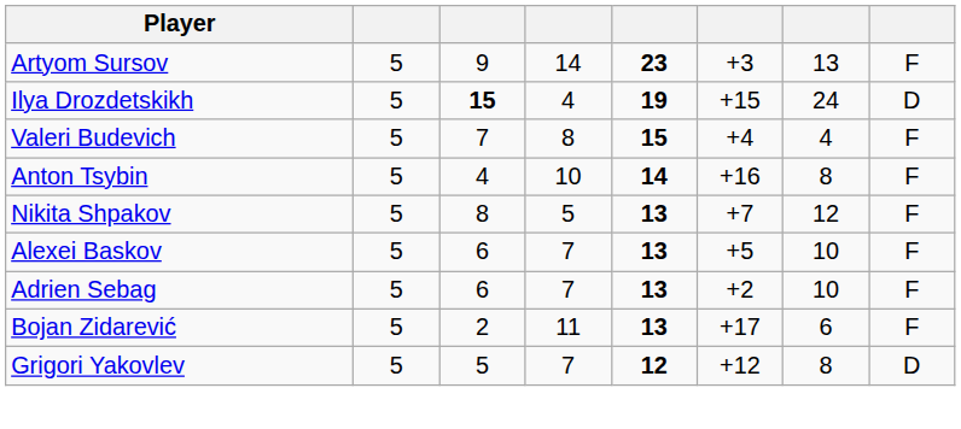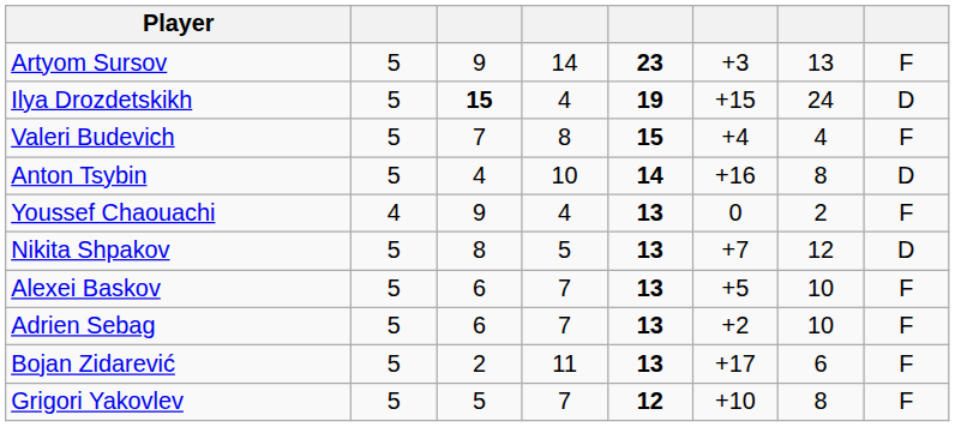Anton Tsybin | column 8: F -> D
+ row: Youssef Chaouachi | 4 | 9 | 4 | 13 | 0 | 2 | F
Nikita Shpakov | column 8: F -> D
Grigori Yakovlev | column 6: +12 -> +10
Grigori Yakovlev | column 8: D -> F
